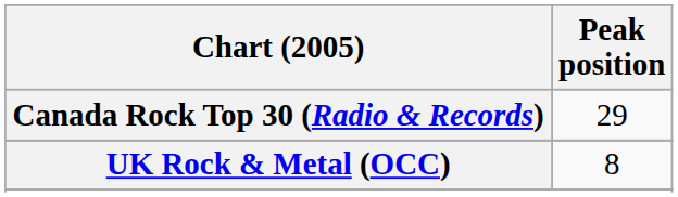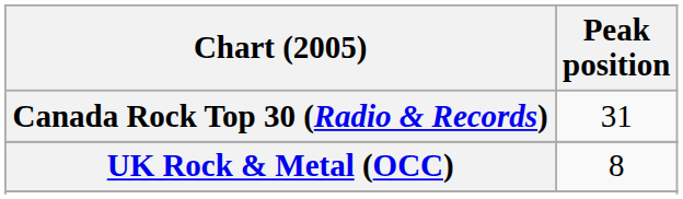Canada Rock Top 30 (Radio & Records) | Peak position: 29 -> 31
